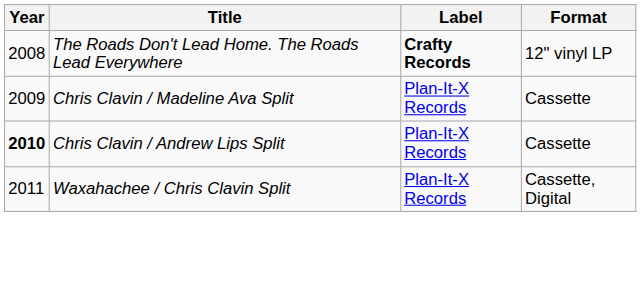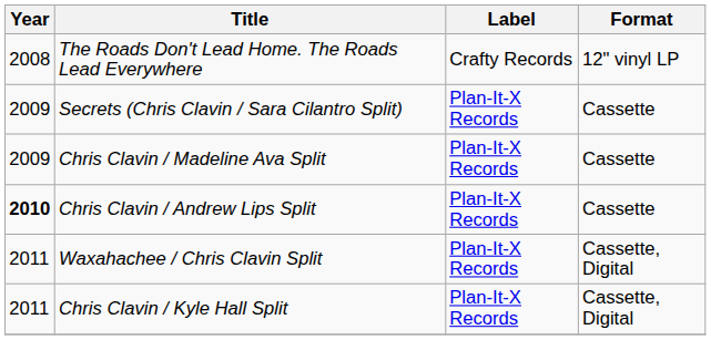The Roads Don't Lead Home. The Roads Lead Everywhere | Label: bold -> normal
+ row: 2009 | Secrets (Chris Clavin / Sara Cilantro Split) | Plan-It-X Records | Cassette
+ row: 2011 | Chris Clavin / Kyle Hall Split | Plan-It-X Records | Cassette, Digital
